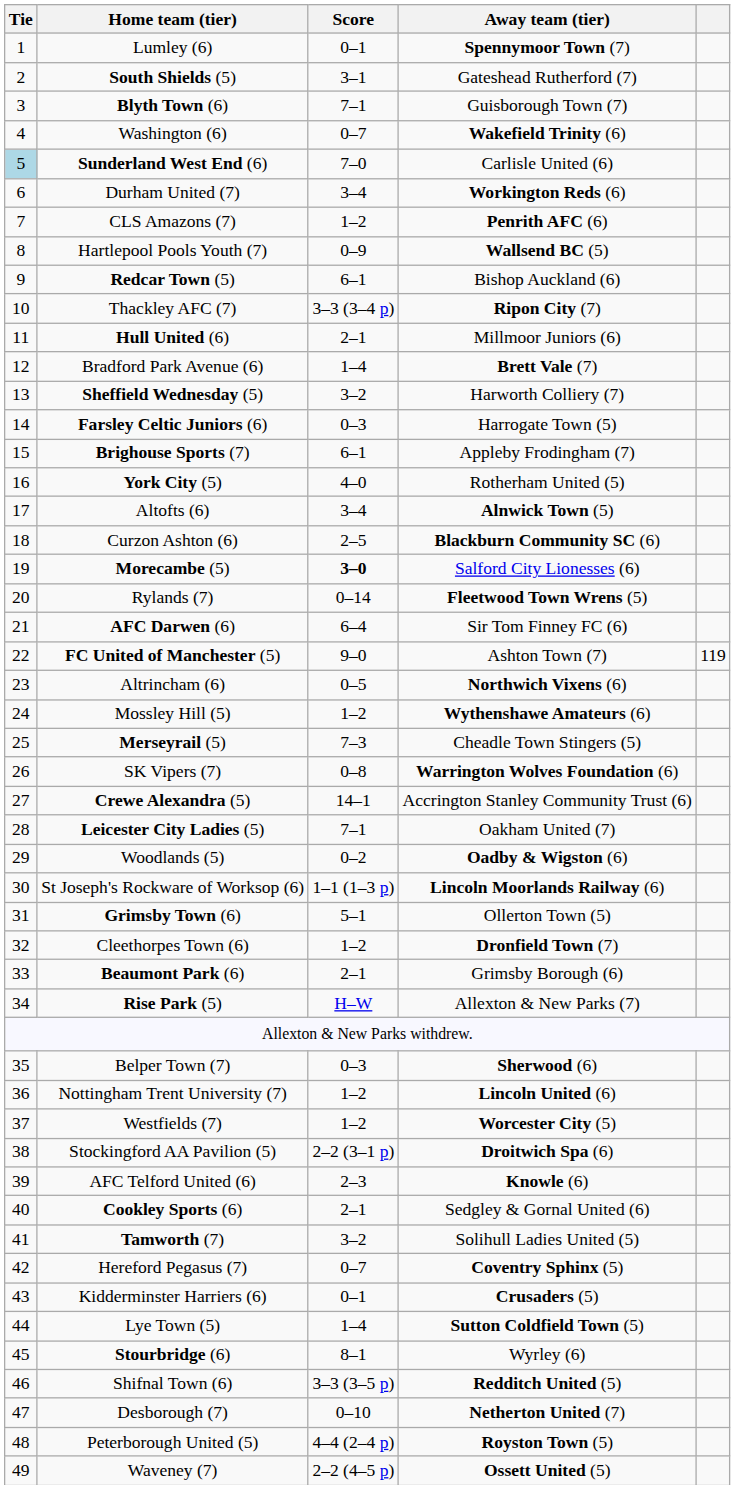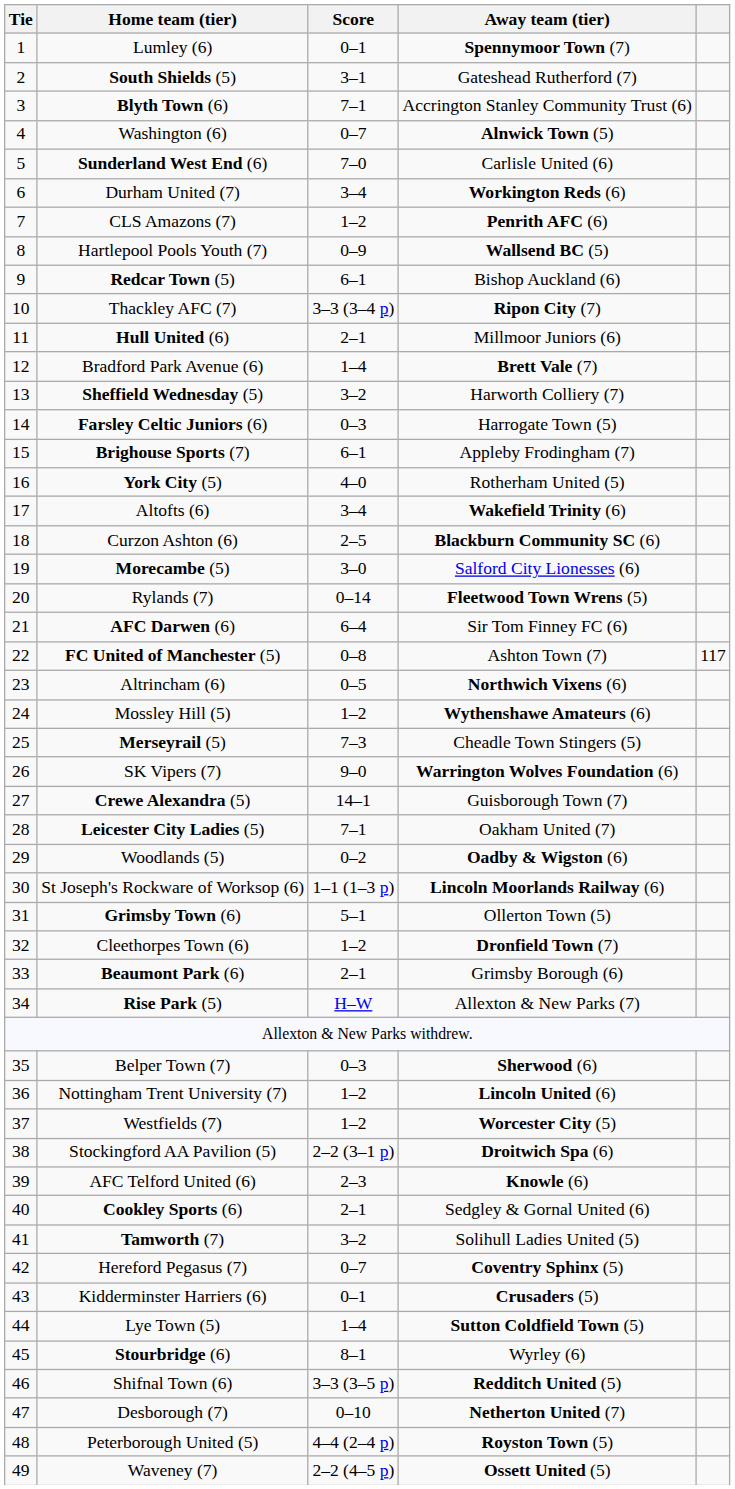Blyth Town (6) | Away team (tier): Guisborough Town (7) -> Accrington Stanley Community Trust (6)
Washington (6) | Away team (tier): Wakefield Trinity (6) -> Alnwick Town (5)
Sunderland West End (6) | Tie: lightblue background -> no background
Altofts (6) | Away team (tier): Alnwick Town (5) -> Wakefield Trinity (6)
Morecambe (5) | Score: bold -> normal
FC United of Manchester (5) | Score: 9–0 -> 0–8
FC United of Manchester (5) | column 5: 119 -> 117
SK Vipers (7) | Score: 0–8 -> 9–0
Crewe Alexandra (5) | Away team (tier): Accrington Stanley Community Trust (6) -> Guisborough Town (7)
